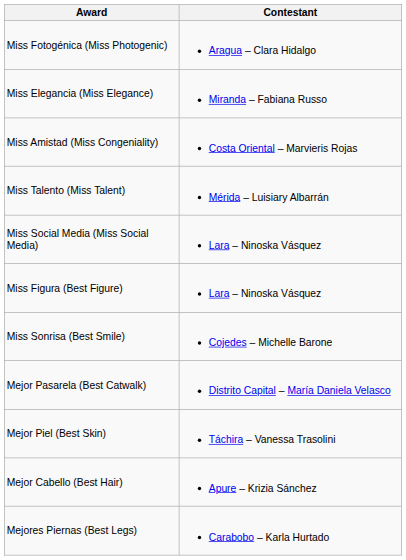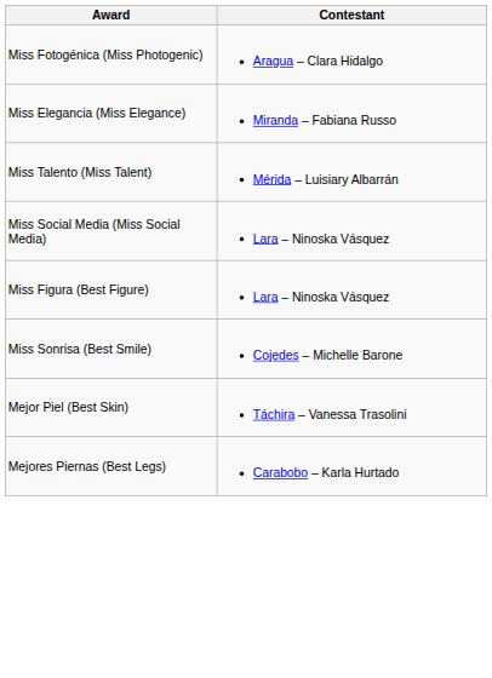- row: Miss Amistad (Miss Congeniality) | Costa Oriental – Marvieris Rojas
- row: Mejor Pasarela (Best Catwalk) | Distrito Capital – María Daniela Velasco
- row: Mejor Cabello (Best Hair) | Apure – Krizia Sánchez
